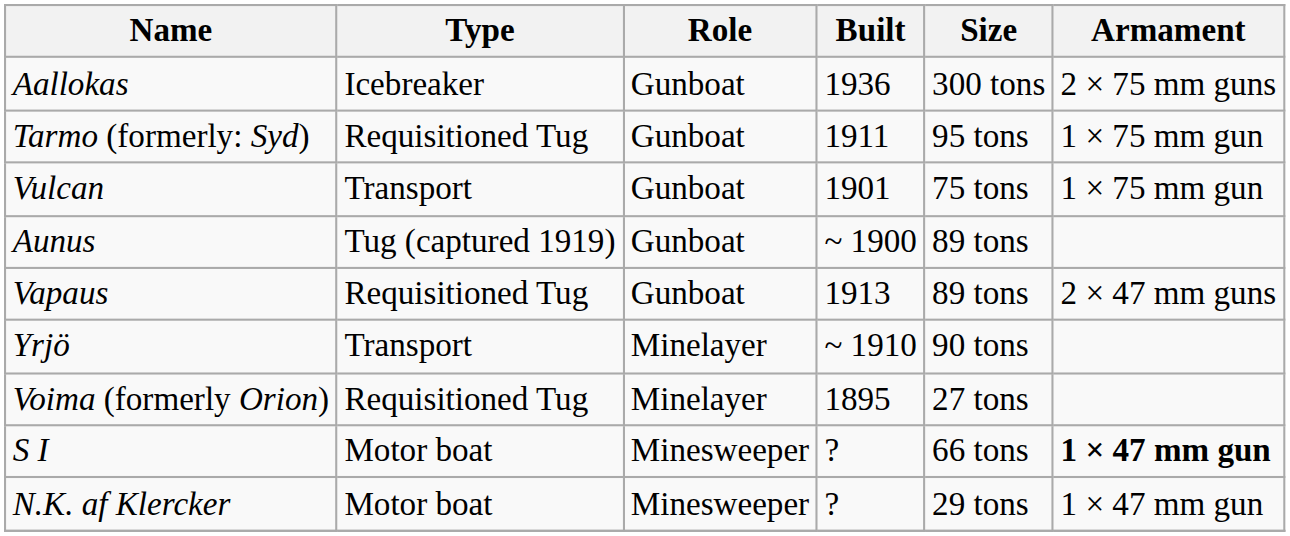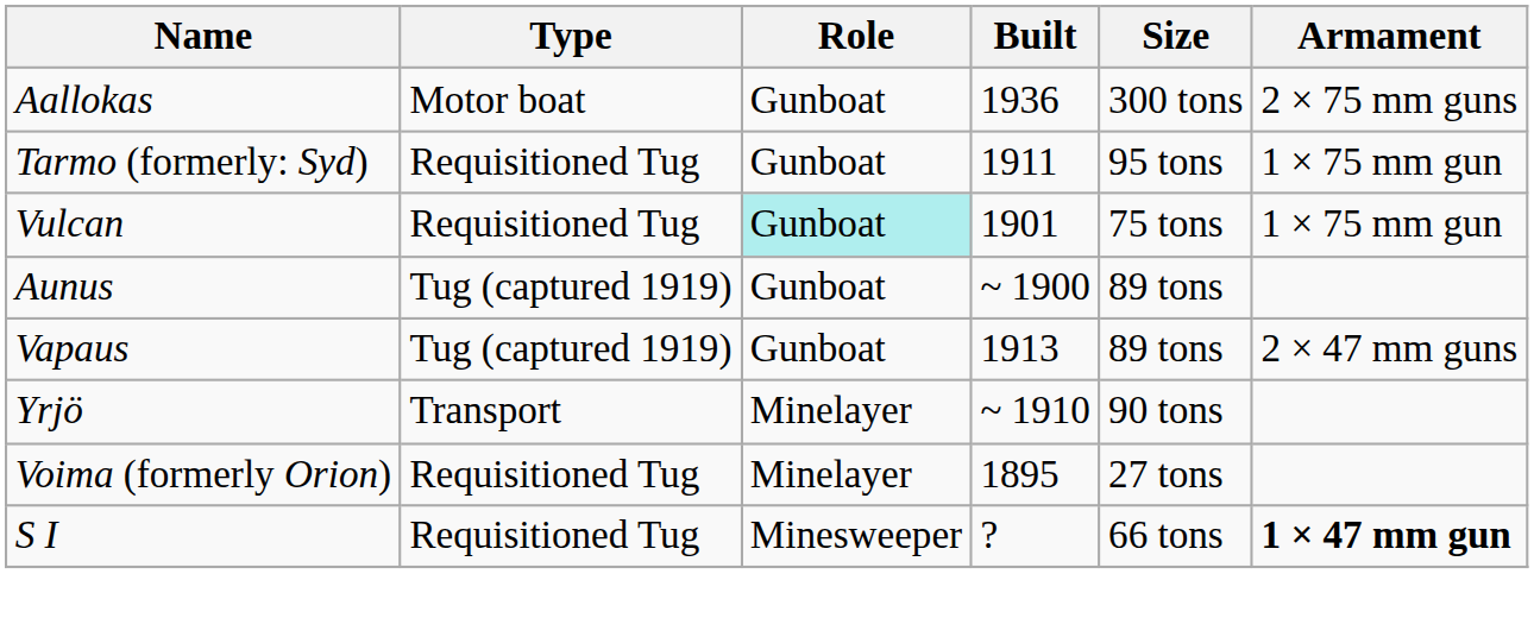Aallokas | Type: Icebreaker -> Motor boat
Vulcan | Type: Transport -> Requisitioned Tug
Vulcan | Role: no background -> paleturquoise background
Vapaus | Type: Requisitioned Tug -> Tug (captured 1919)
S I | Type: Motor boat -> Requisitioned Tug
- row: N.K. af Klercker | Motor boat | Minesweeper | ? | 29 tons | 1 × 47 mm gun
